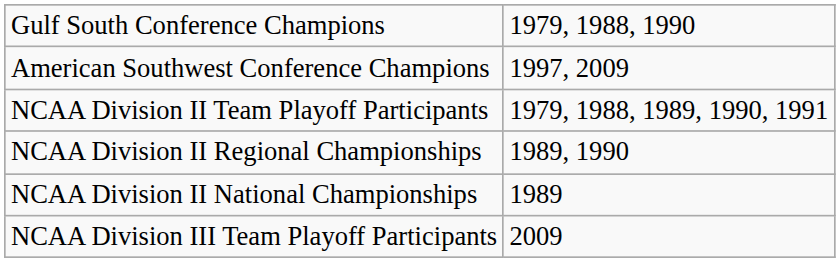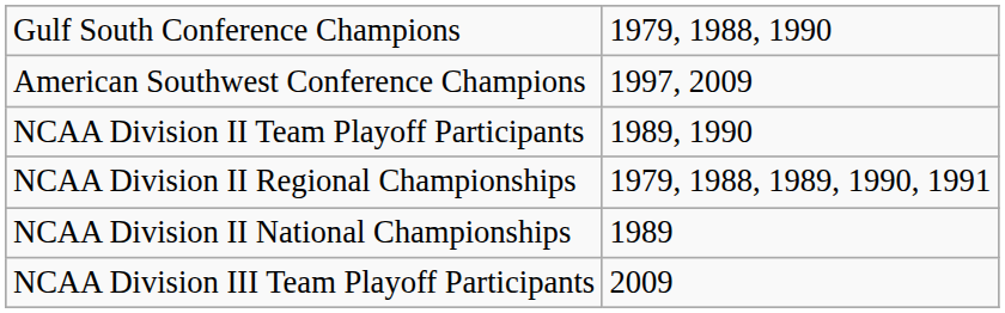NCAA Division II Team Playoff Participants | column 2: 1979, 1988, 1989, 1990, 1991 -> 1989, 1990
NCAA Division II Regional Championships | column 2: 1989, 1990 -> 1979, 1988, 1989, 1990, 1991
